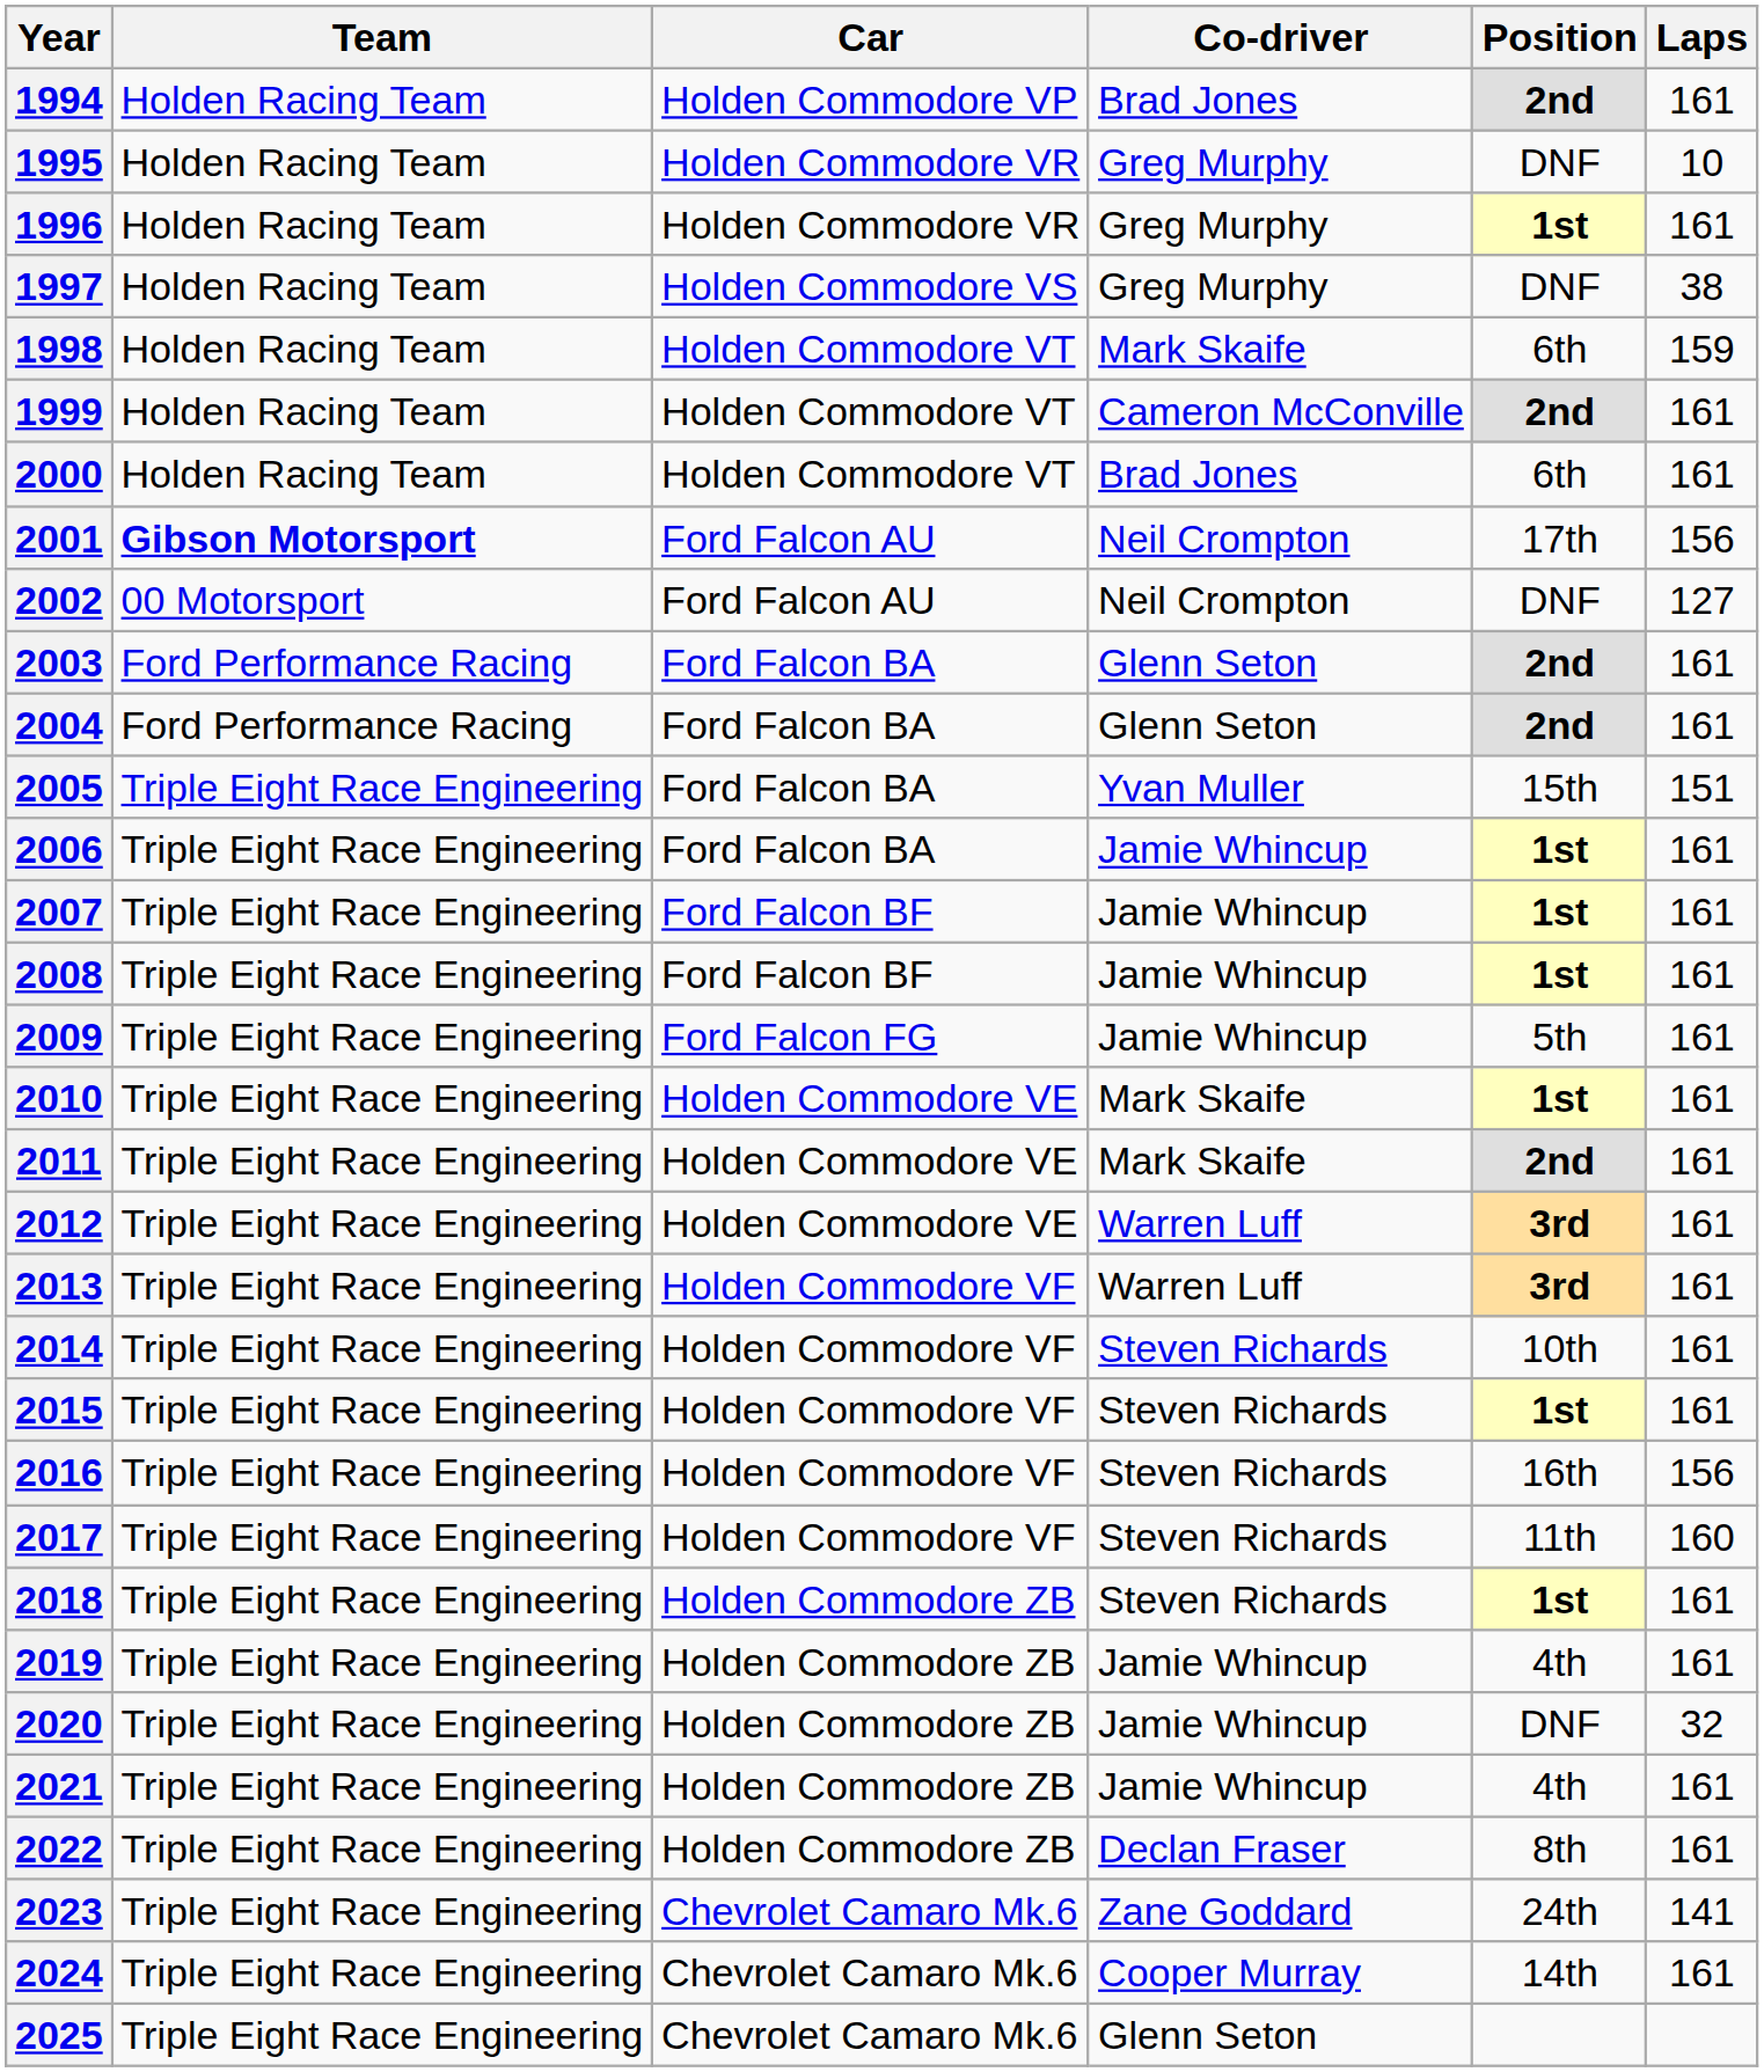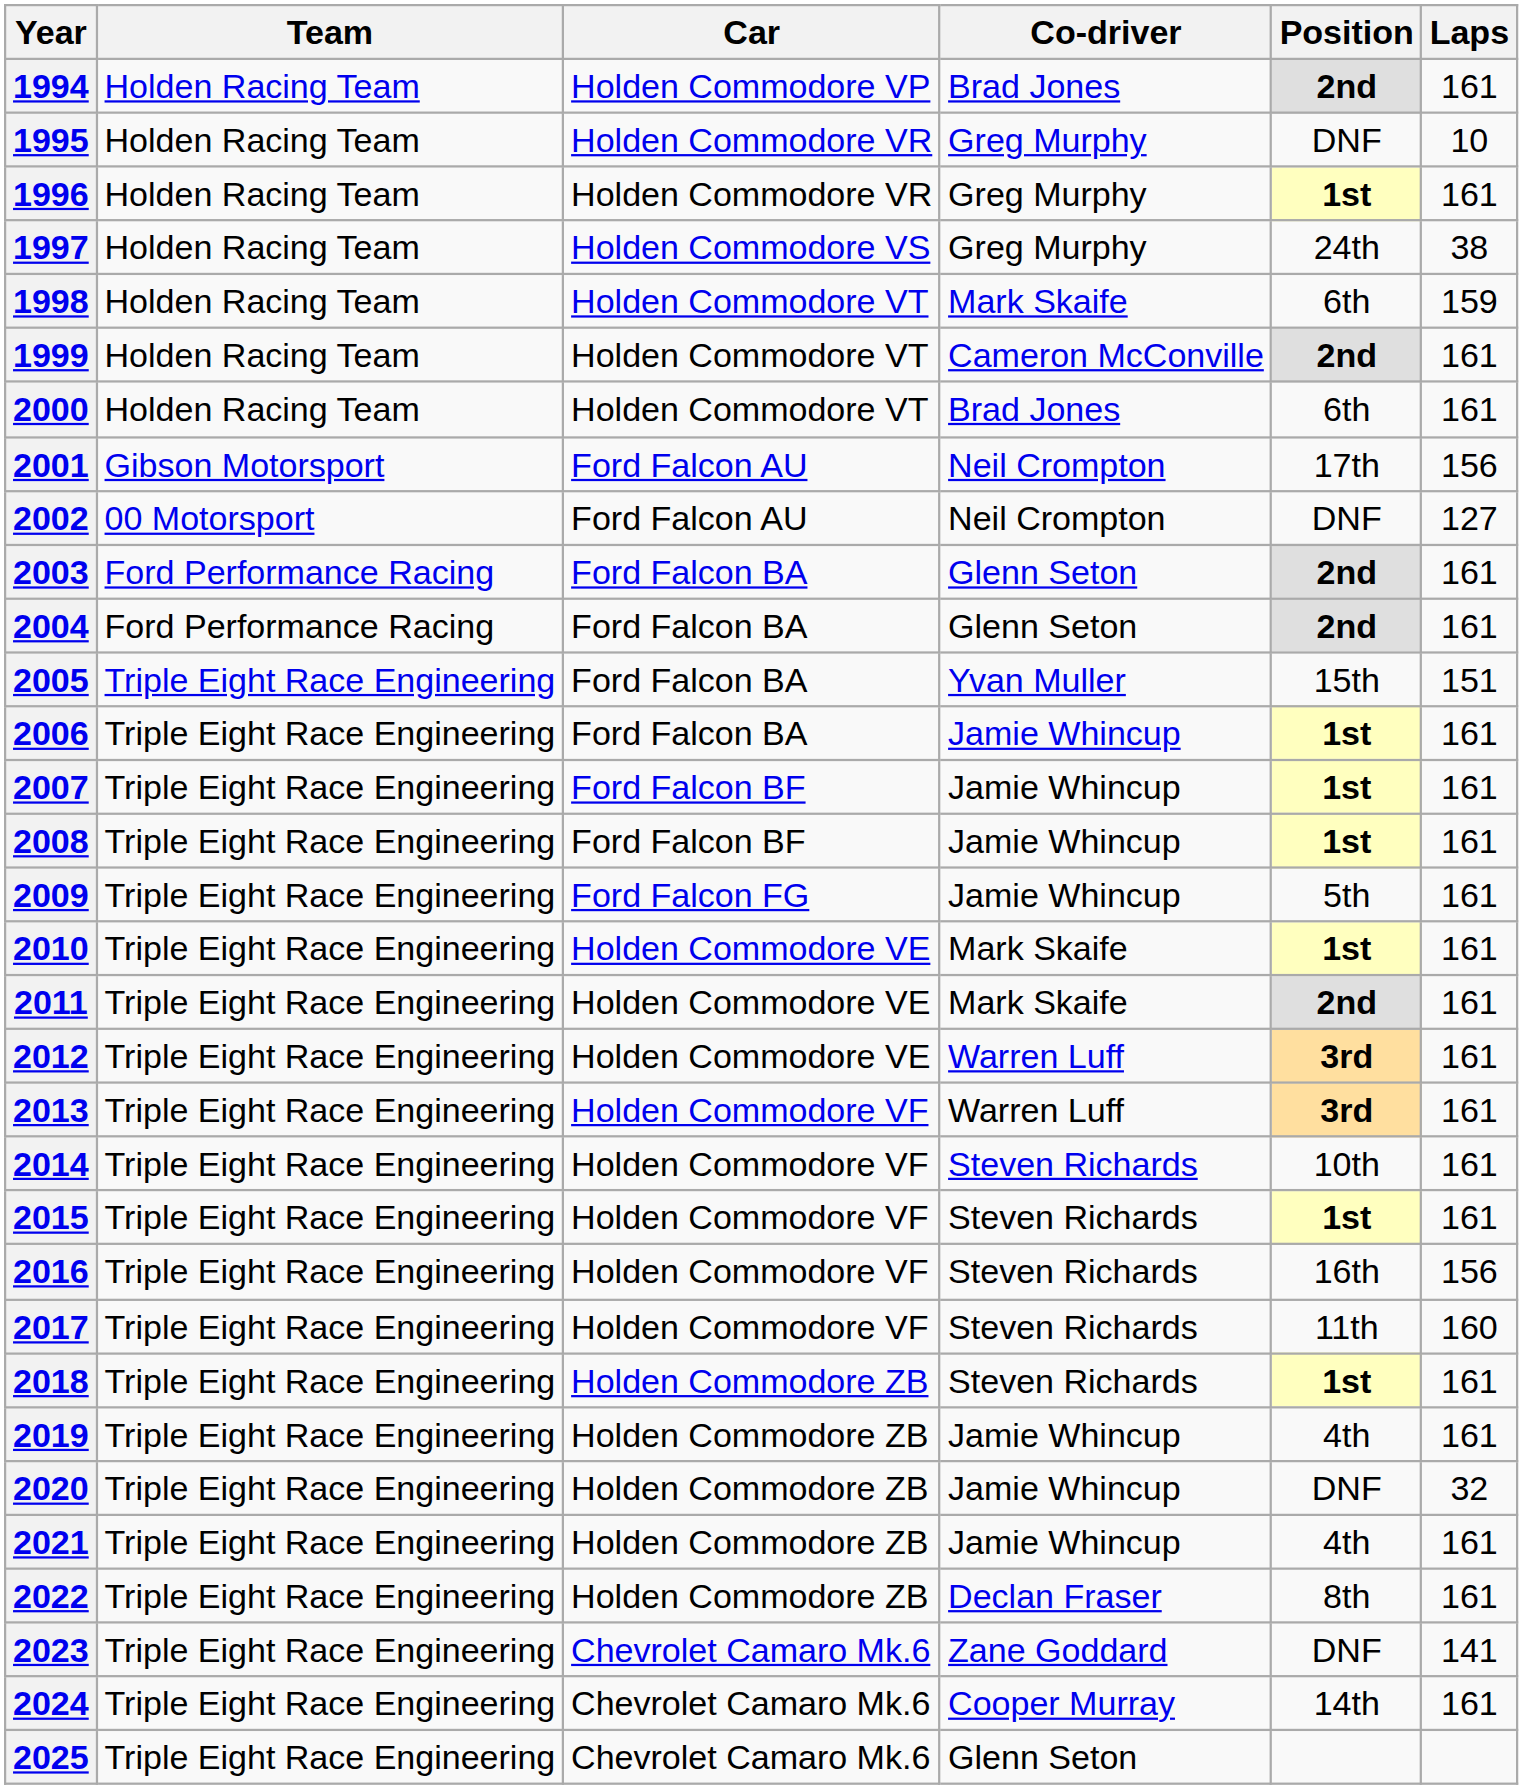1997 | Position: DNF -> 24th
2001 | Team: bold -> normal
2023 | Position: 24th -> DNF
